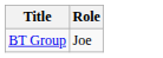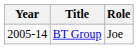+ column: Year | 2005-14
